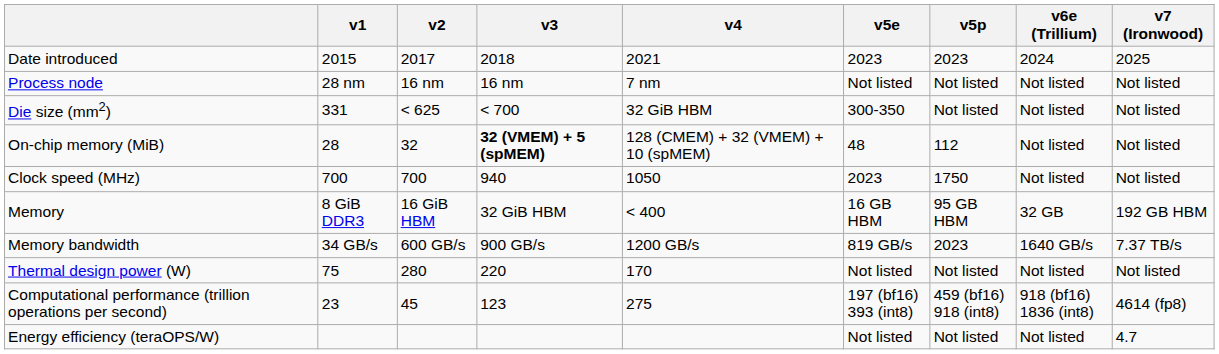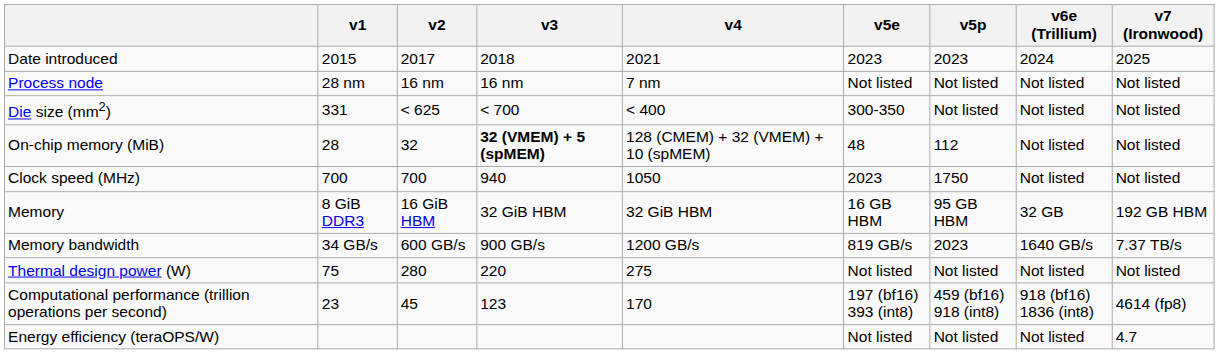Die size (mm2) | v4: 32 GiB HBM -> < 400
Memory | v4: < 400 -> 32 GiB HBM
Thermal design power (W) | v4: 170 -> 275
Computational performance (trillion operations per second) | v4: 275 -> 170
